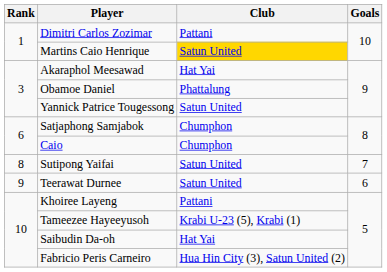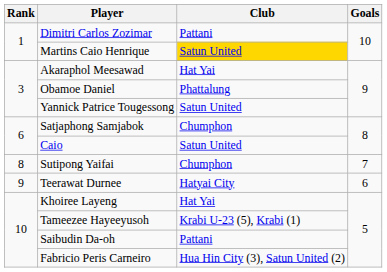Caio | Club: Chumphon -> Satun United
Sutipong Yaifai | Club: Satun United -> Chumphon
Teerawat Durnee | Club: Satun United -> Hatyai City
Khoiree Layeng | Club: Pattani -> Hat Yai
Saibudin Da-oh | Club: Hat Yai -> Pattani
